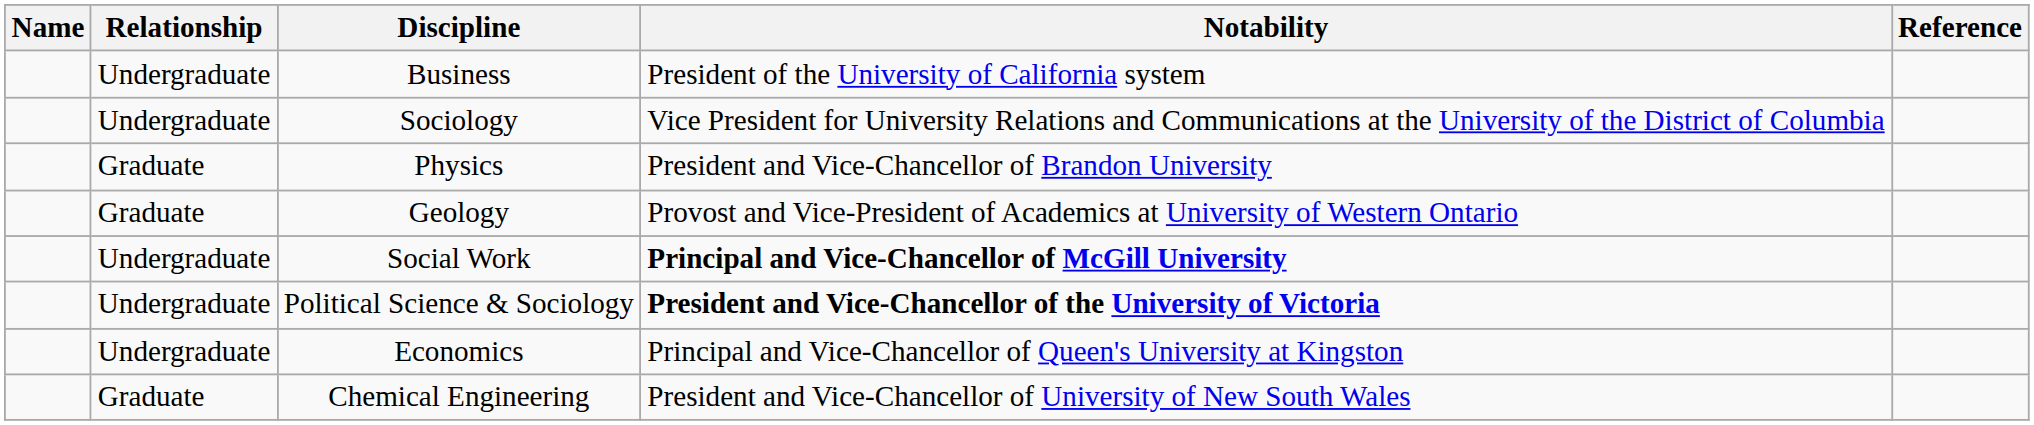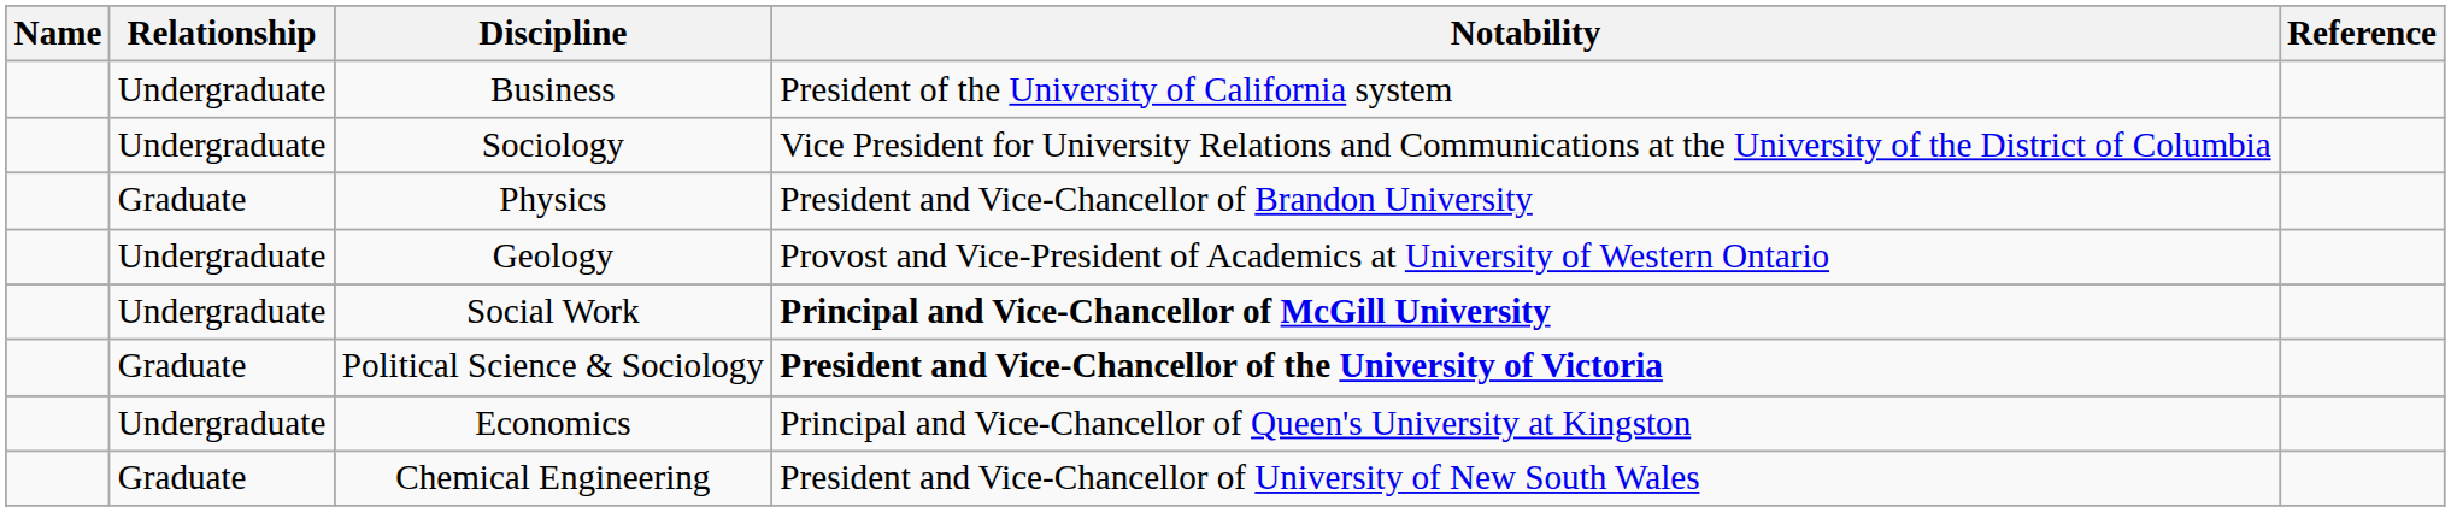Geology | Relationship: Graduate -> Undergraduate
Political Science & Sociology | Relationship: Undergraduate -> Graduate
